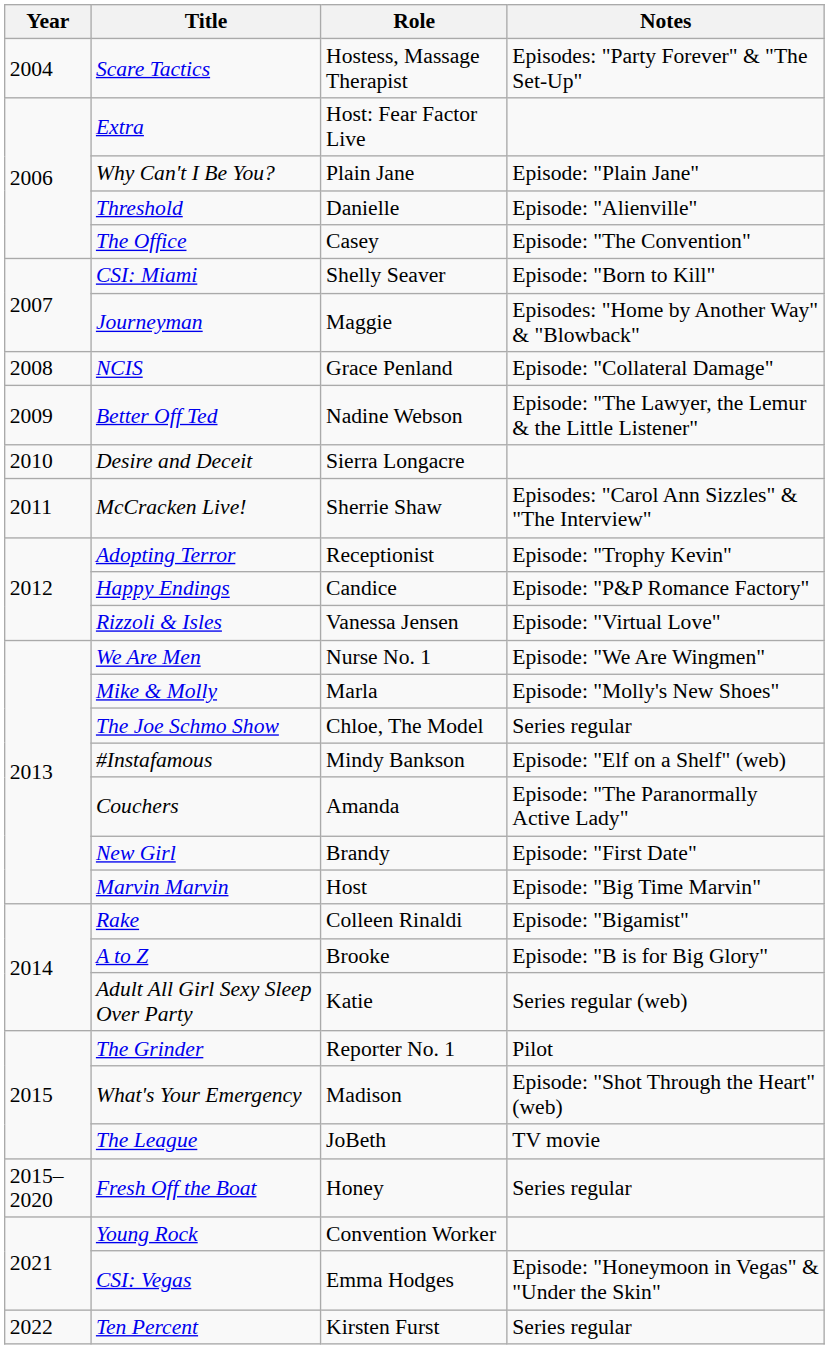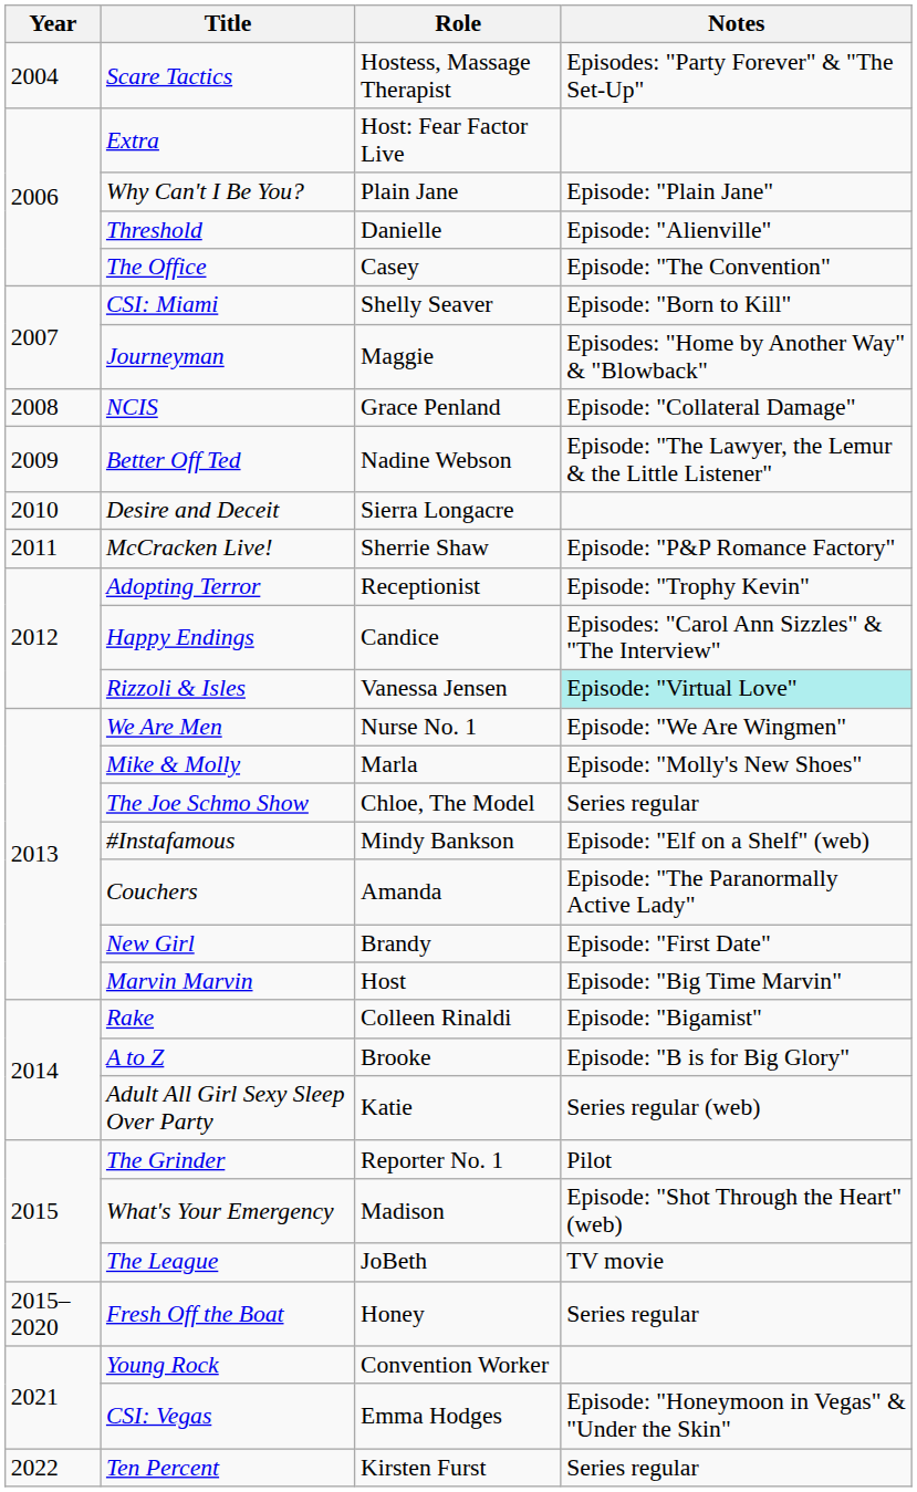McCracken Live! | Notes: Episodes: "Carol Ann Sizzles" & "The Interview" -> Episode: "P&P Romance Factory"
Happy Endings | Notes: Episode: "P&P Romance Factory" -> Episodes: "Carol Ann Sizzles" & "The Interview"
Rizzoli & Isles | Notes: no background -> paleturquoise background
